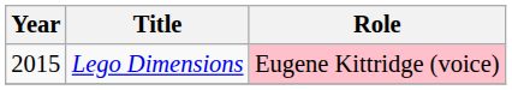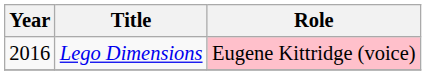Lego Dimensions | Year: 2015 -> 2016
